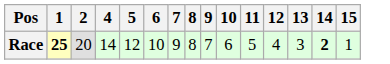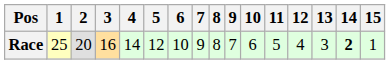+ column: 3 | 16
Race | 1: bold -> normal
